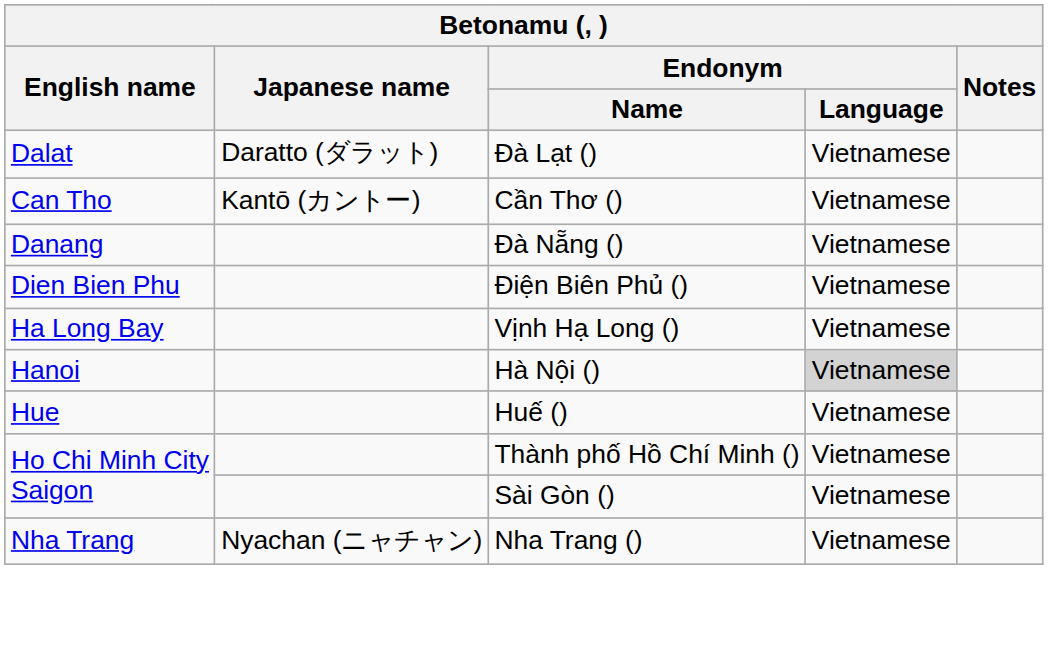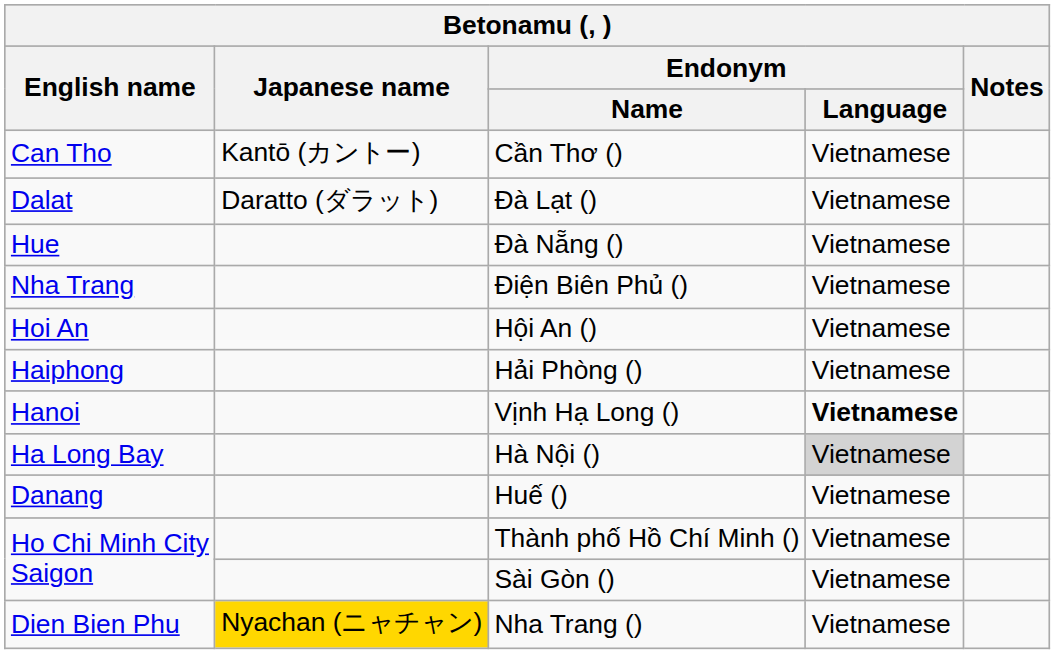rows swapped: Cần Thơ () <-> Đà Lạt ()
Đà Nẵng () | English name: Danang -> Hue
Điện Biên Phủ () | English name: Dien Bien Phu -> Nha Trang
+ row: Hoi An | Hội An () | Vietnamese
+ row: Haiphong | Hải Phòng () | Vietnamese
Vịnh Hạ Long () | English name: Ha Long Bay -> Hanoi
Vịnh Hạ Long () | Endonym / Language: normal -> bold
Hà Nội () | English name: Hanoi -> Ha Long Bay
Huế () | English name: Hue -> Danang
Nha Trang () | English name: Nha Trang -> Dien Bien Phu
Nha Trang () | Japanese name: no background -> gold background
